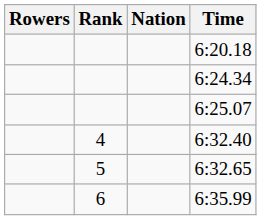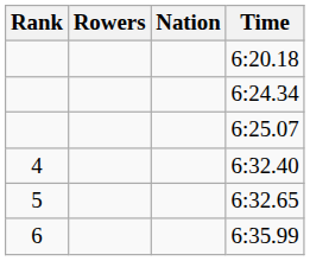columns swapped: Rank <-> Rowers
